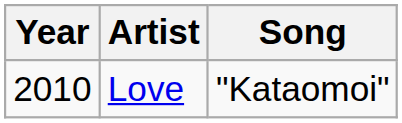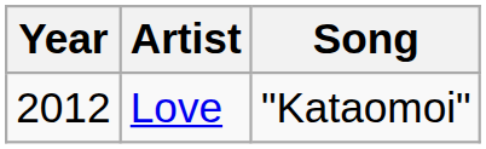Love | Year: 2010 -> 2012
